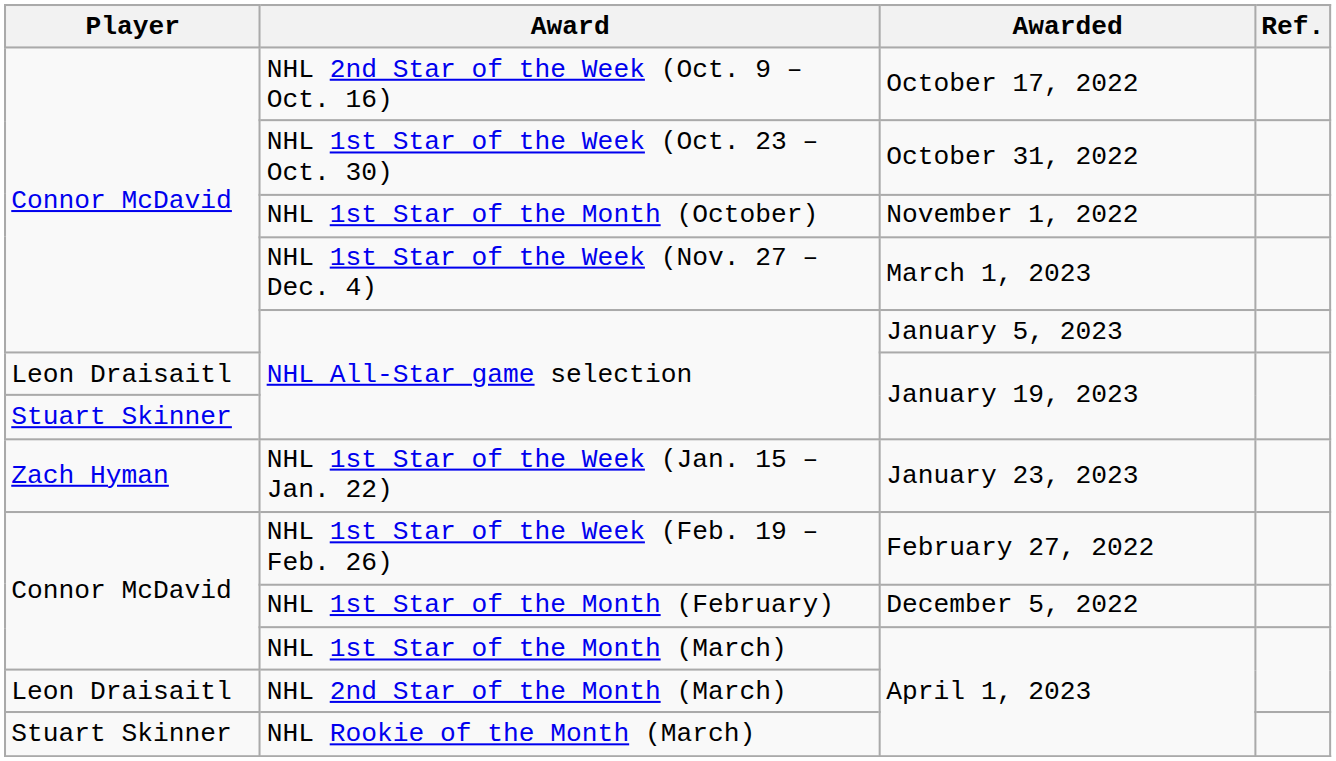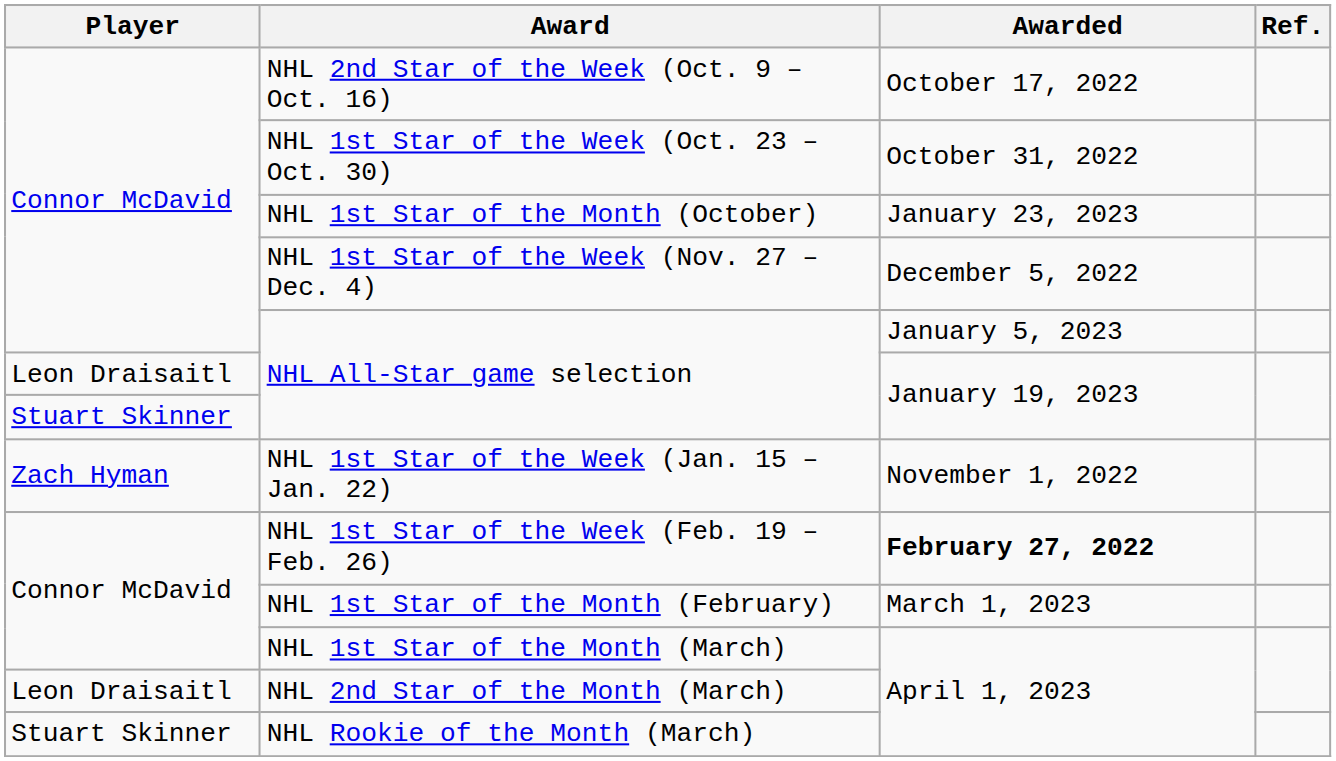NHL 1st Star of the Month (October) | Awarded: November 1, 2022 -> January 23, 2023
NHL 1st Star of the Week (Nov. 27 – Dec. 4) | Awarded: March 1, 2023 -> December 5, 2022
NHL 1st Star of the Week (Jan. 15 – Jan. 22) | Awarded: January 23, 2023 -> November 1, 2022
NHL 1st Star of the Week (Feb. 19 – Feb. 26) | Awarded: normal -> bold
NHL 1st Star of the Month (February) | Awarded: December 5, 2022 -> March 1, 2023
